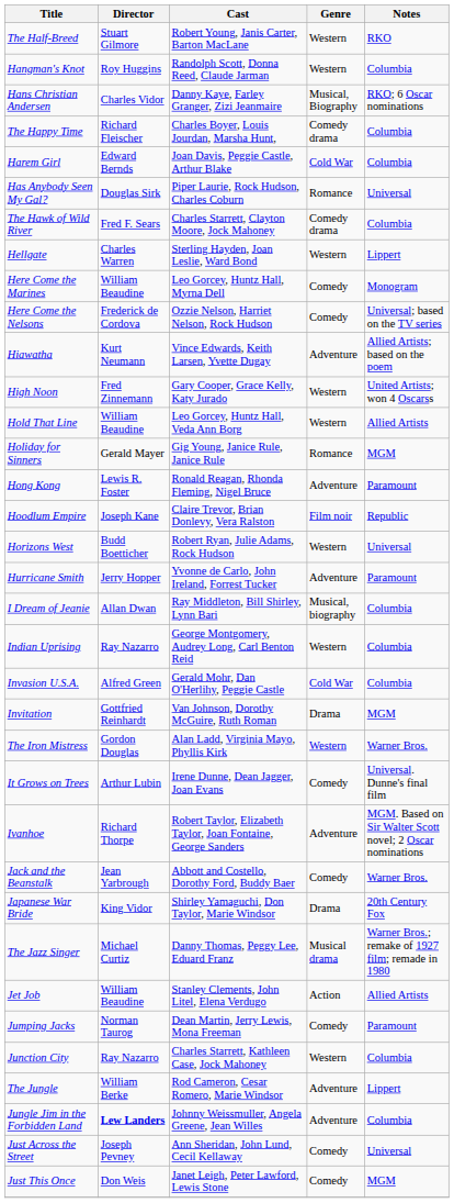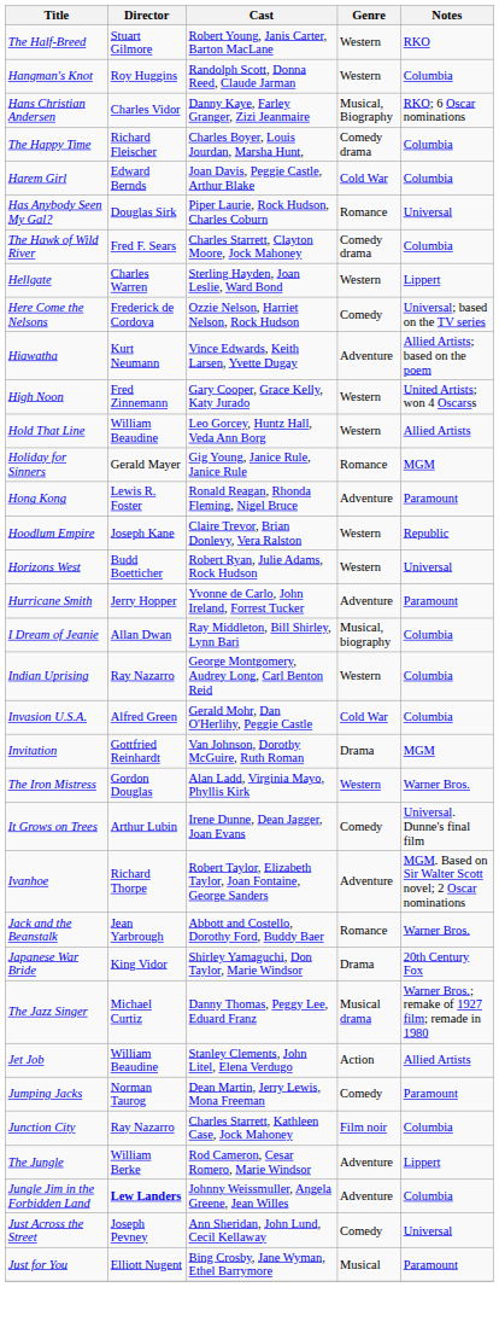- row: Here Come the Marines | William Beaudine | Leo Gorcey, Huntz Hall, Myrna Dell | Comedy | Monogram
Hoodlum Empire | Genre: Film noir -> Western
Jack and the Beanstalk | Genre: Comedy -> Romance
Junction City | Genre: Western -> Film noir
+ row: Just for You | Elliott Nugent | Bing Crosby, Jane Wyman, Ethel Barrymore | Musical | Paramount
- row: Just This Once | Don Weis | Janet Leigh, Peter Lawford, Lewis Stone | Comedy | MGM
